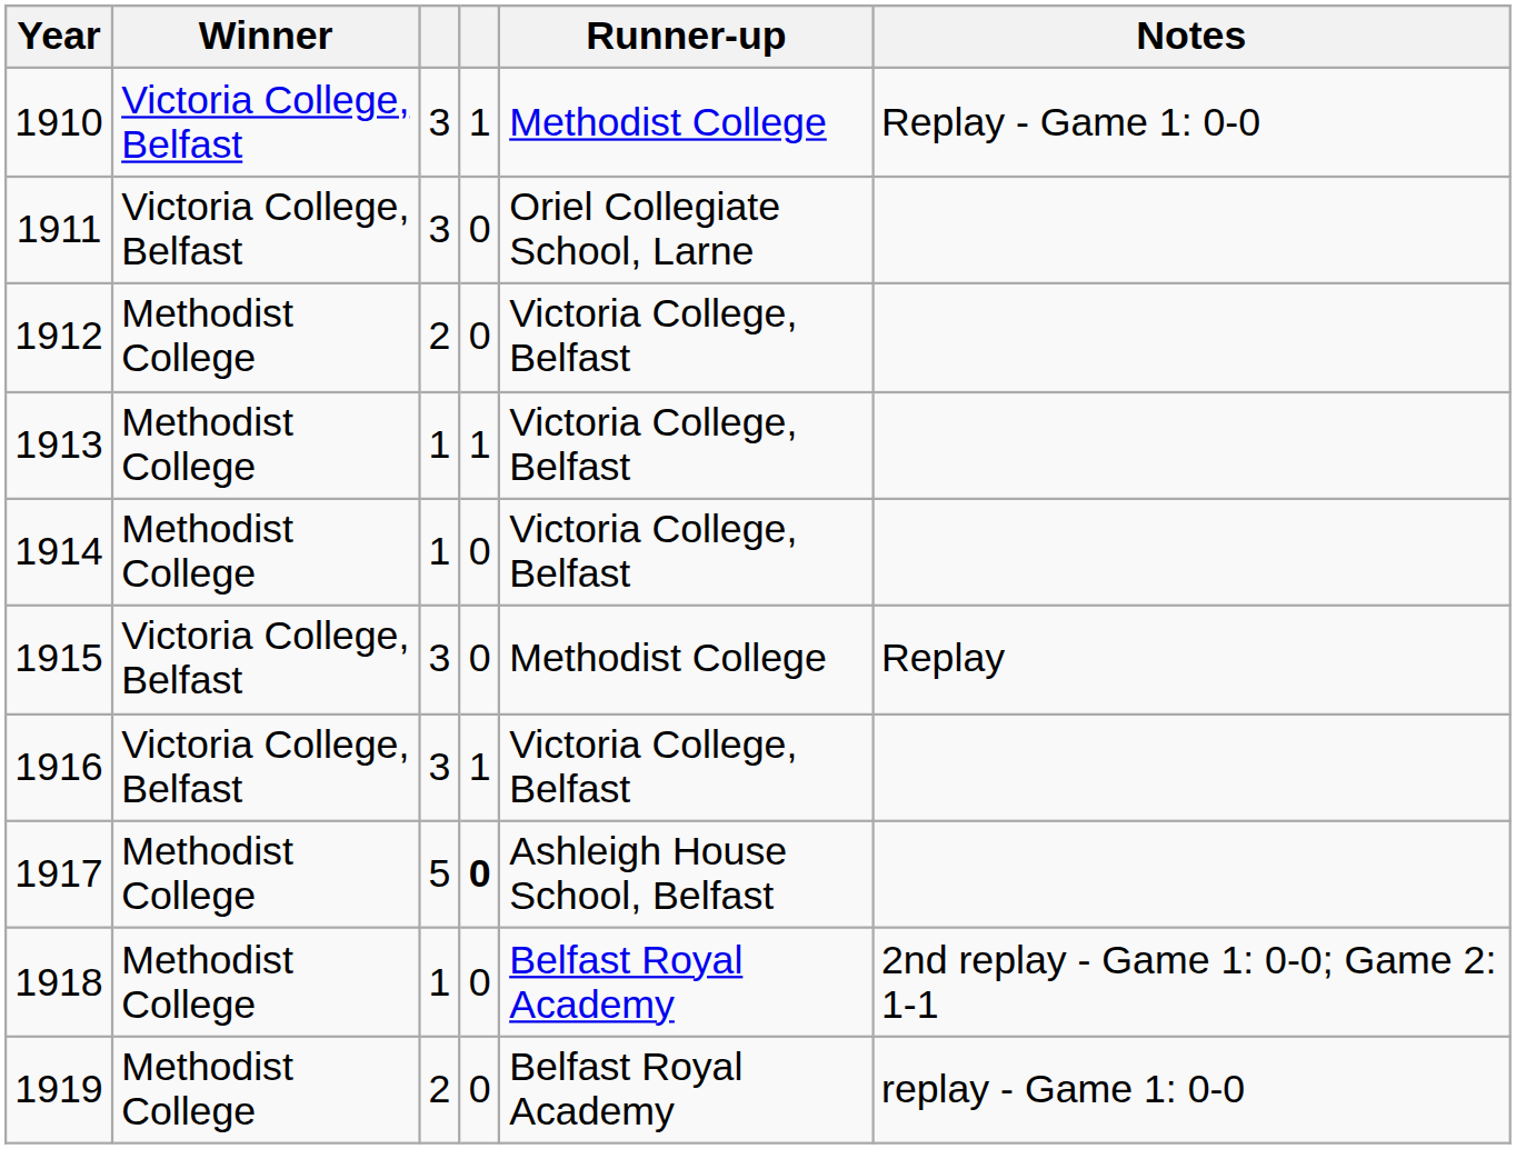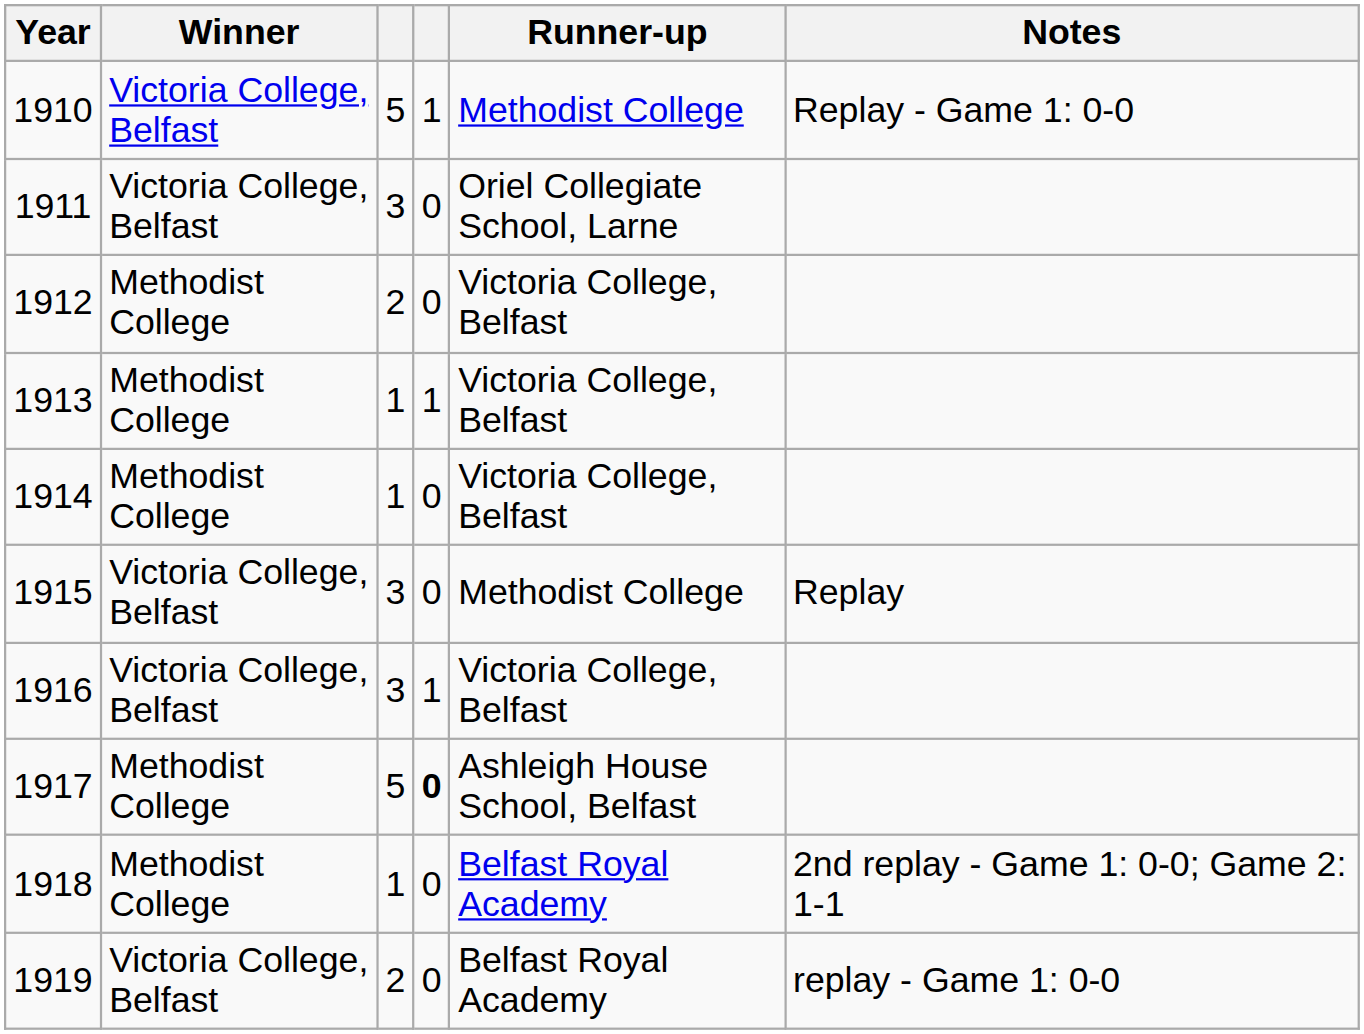1910 | column 3: 3 -> 5
1919 | Winner: Methodist College -> Victoria College, Belfast
